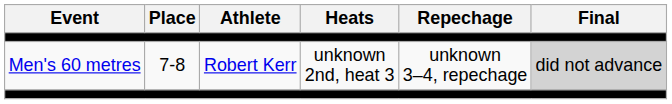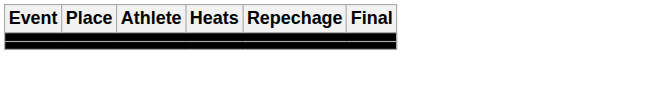- row: Men's 60 metres | 7-8 | Robert Kerr | unknown 2nd, heat 3 | unknown 3–4, repechage | did not advance
